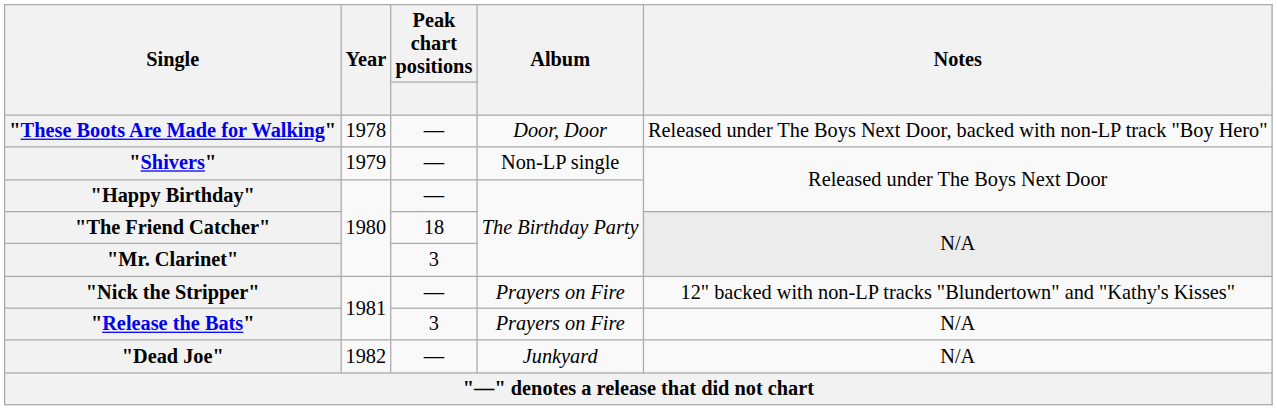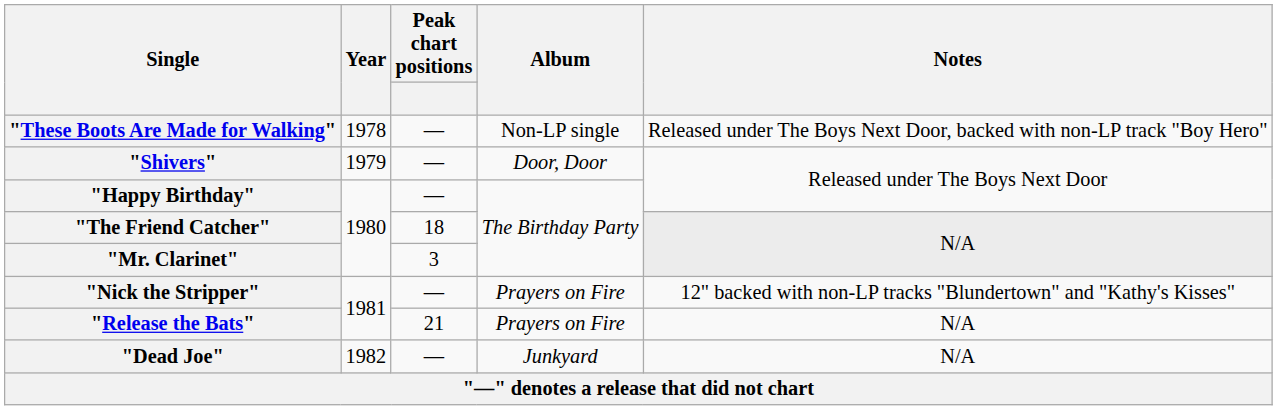"These Boots Are Made for Walking" | Album: Door, Door -> Non-LP single
"Shivers" | Album: Non-LP single -> Door, Door
"Release the Bats" | Peak chart positions: 3 -> 21
